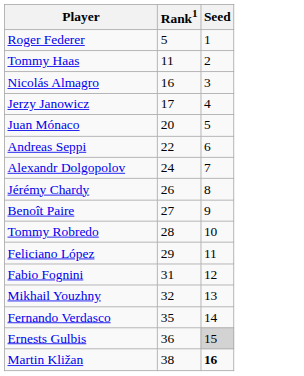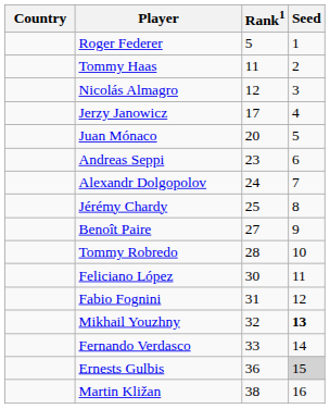+ column: Country
Nicolás Almagro | Rank1: 16 -> 12
Andreas Seppi | Rank1: 22 -> 23
Jérémy Chardy | Rank1: 26 -> 25
Feliciano López | Rank1: 29 -> 30
Mikhail Youzhny | Seed: normal -> bold
Fernando Verdasco | Rank1: 35 -> 33
Martin Kližan | Seed: bold -> normal
